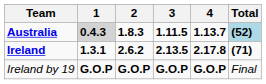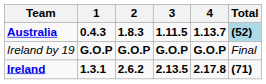Australia | 1: lightgrey background -> no background
rows swapped: Ireland <-> Ireland by 19
